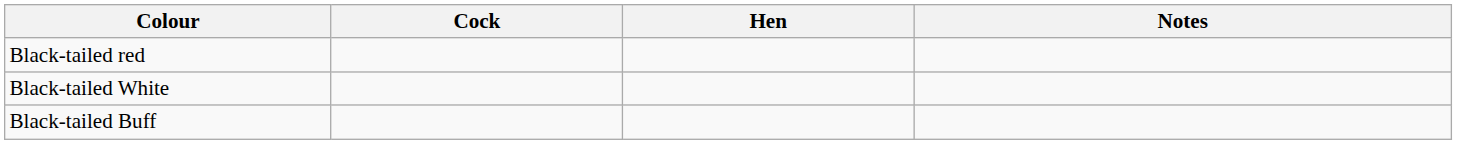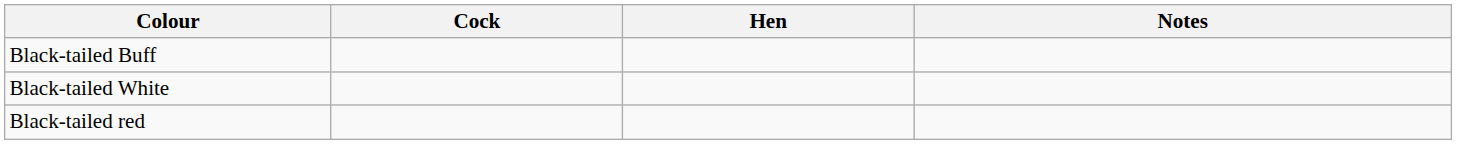rows swapped: Black-tailed Buff <-> Black-tailed red
